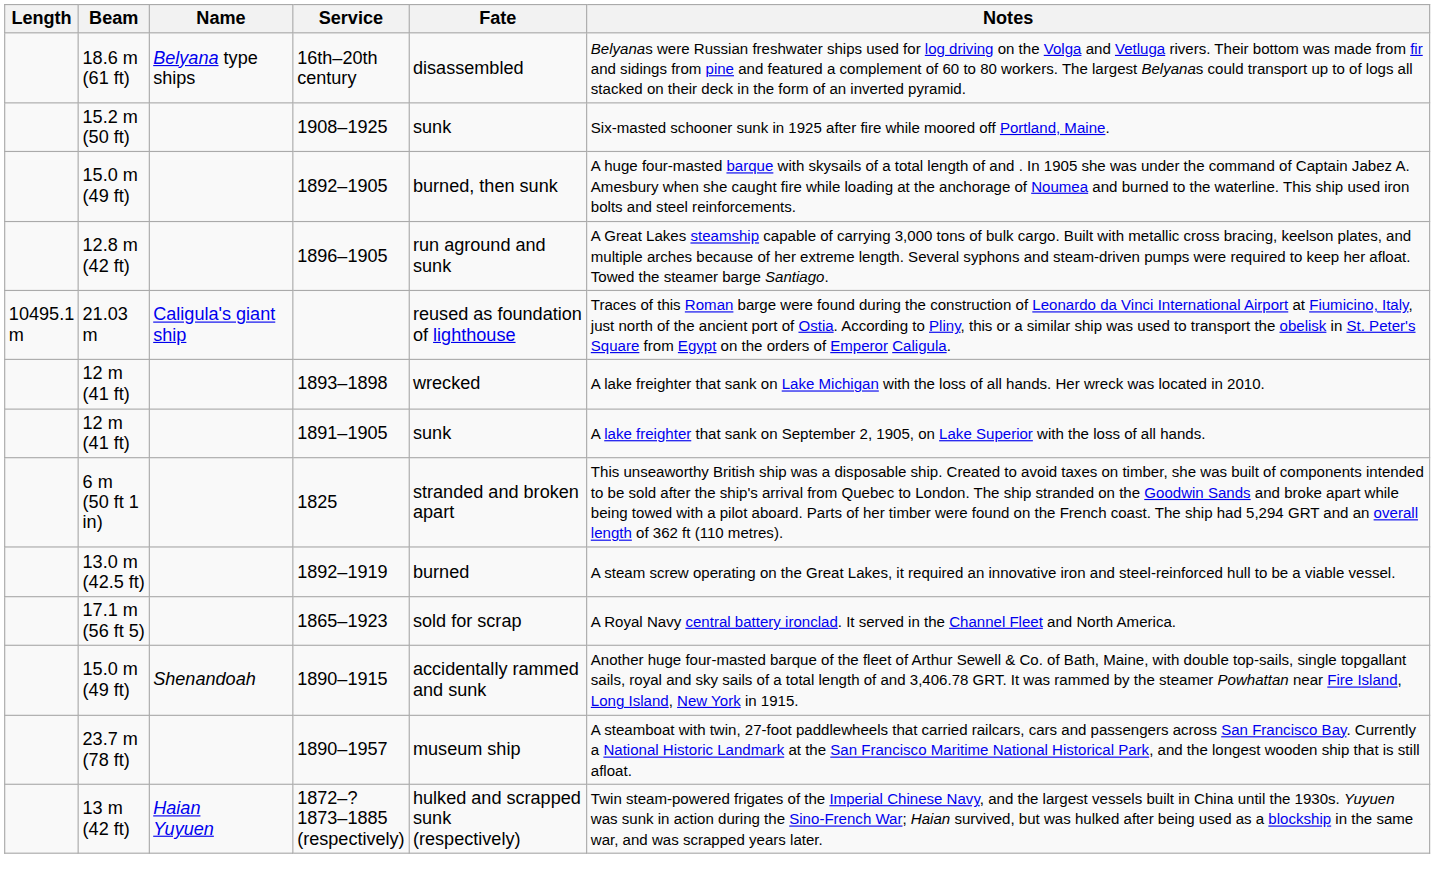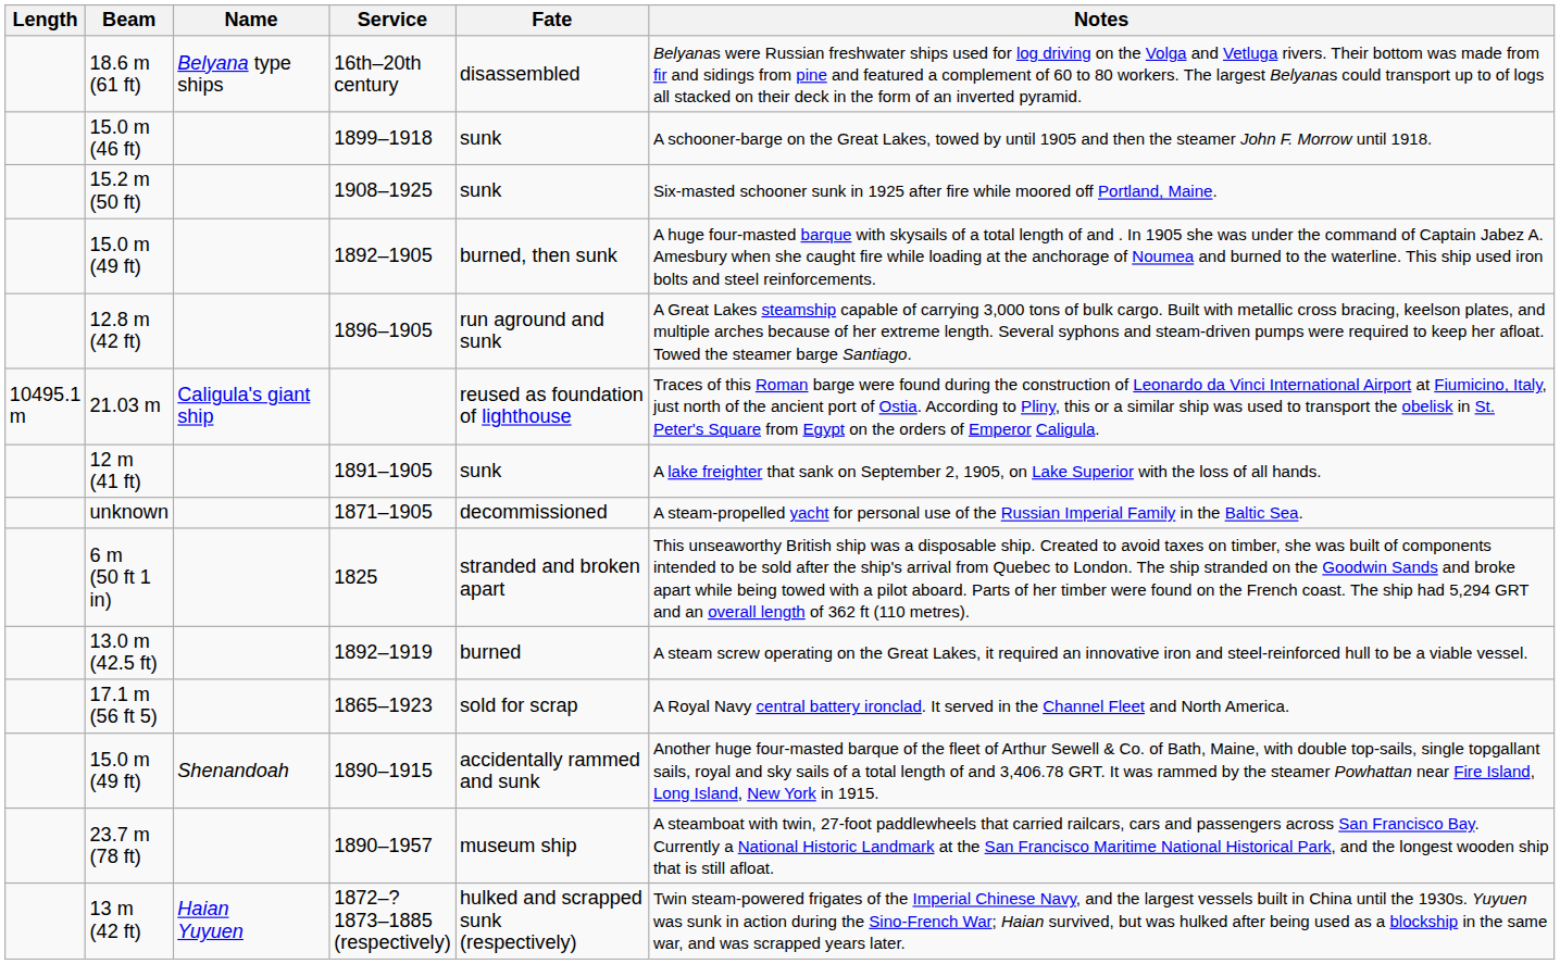+ row: 15.0 m (46 ft) | 1899–1918 | sunk | A schooner-barge on the Great Lakes, towed by until 1905 and then the steamer John F. Morrow until 1918.
- row: 12 m (41 ft) | 1893–1898 | wrecked | A lake freighter that sank on Lake Michigan with the loss of all hands. Her wreck was located in 2010.
+ row: unknown | 1871–1905 | decommissioned | A steam-propelled yacht for personal use of the Russian Imperial Family in the Baltic Sea.
